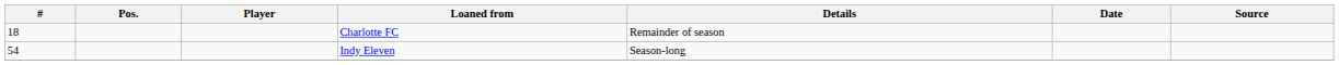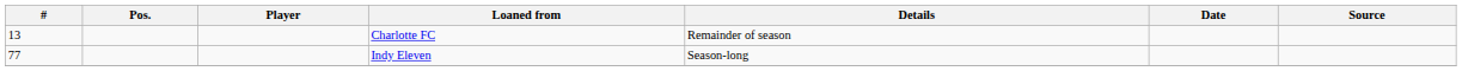Charlotte FC | #: 18 -> 13
Indy Eleven | #: 54 -> 77
